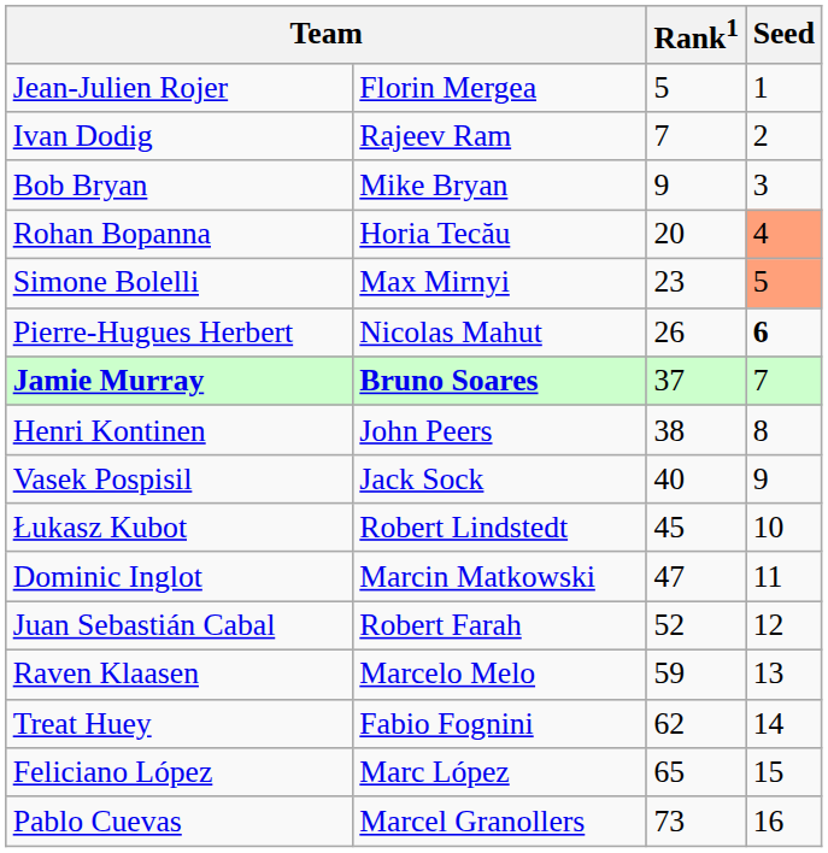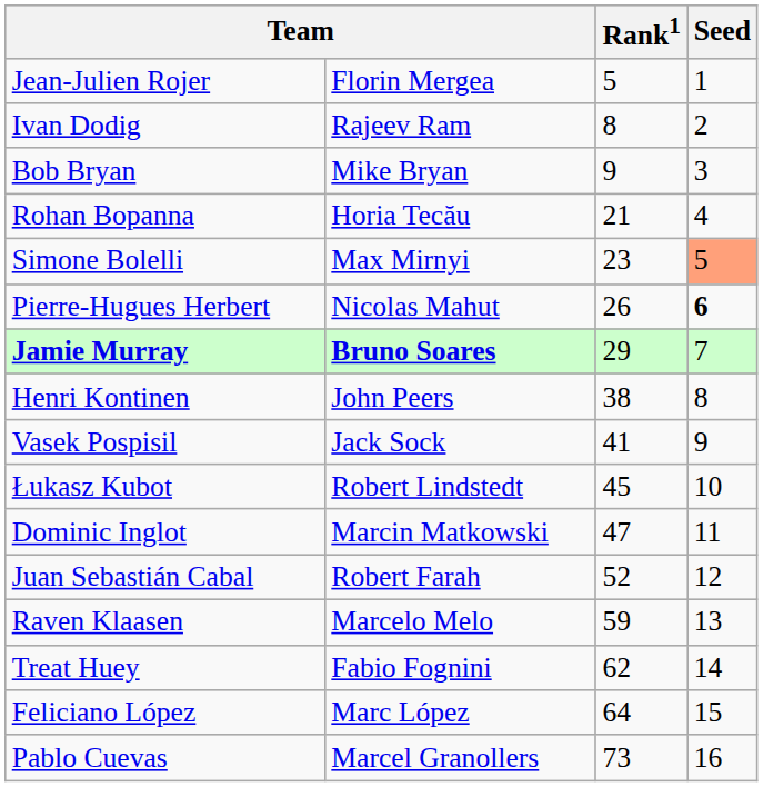Ivan Dodig | Rank1: 7 -> 8
Rohan Bopanna | Rank1: 20 -> 21
Rohan Bopanna | Seed: lightsalmon background -> no background
Jamie Murray | Rank1: 37 -> 29
Vasek Pospisil | Rank1: 40 -> 41
Feliciano López | Rank1: 65 -> 64
